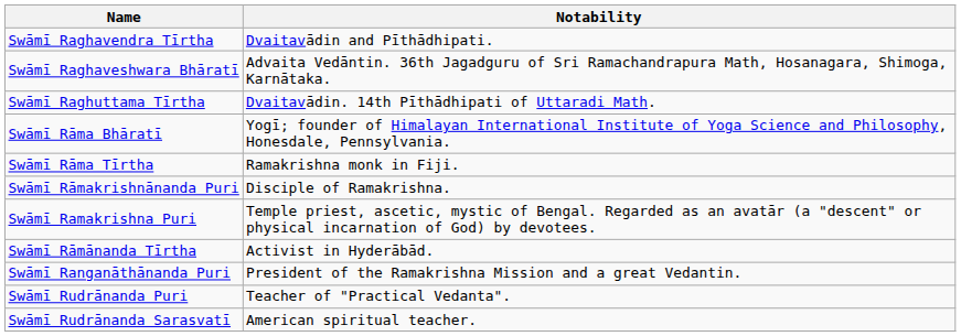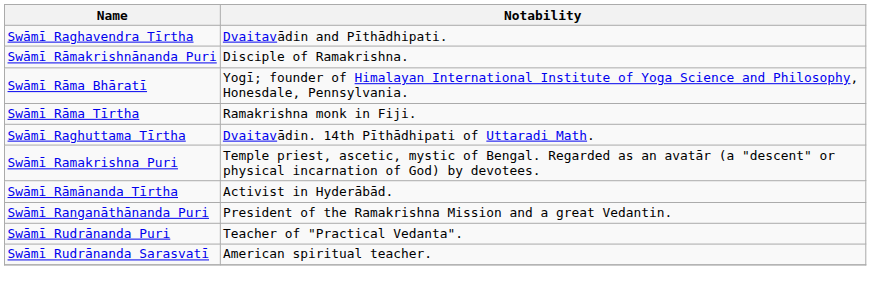- row: Swāmī Raghaveshwara Bhāratī | Advaita Vedāntin. 36th Jagadguru of Sri Ramachandrapura Math, Hosanagara, Shimoga, Karnātaka.
rows swapped: Swāmī Raghuttama Tīrtha <-> Swāmī Rāmakrishnānanda Puri
